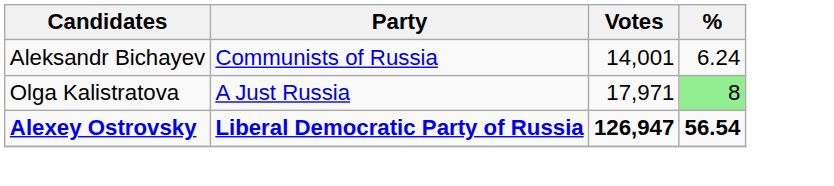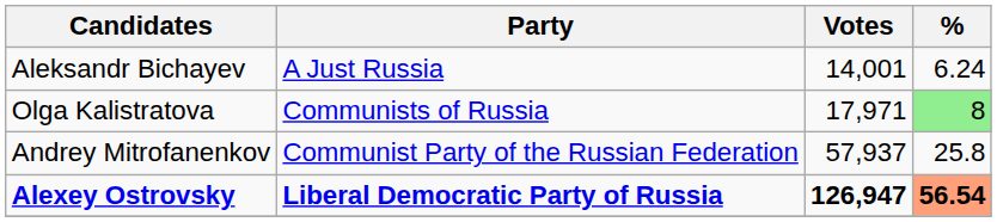Aleksandr Bichayev | Party: Communists of Russia -> A Just Russia
Olga Kalistratova | Party: A Just Russia -> Communists of Russia
+ row: Andrey Mitrofanenkov | Communist Party of the Russian Federation | 57,937 | 25.8
Alexey Ostrovsky | %: no background -> lightsalmon background
